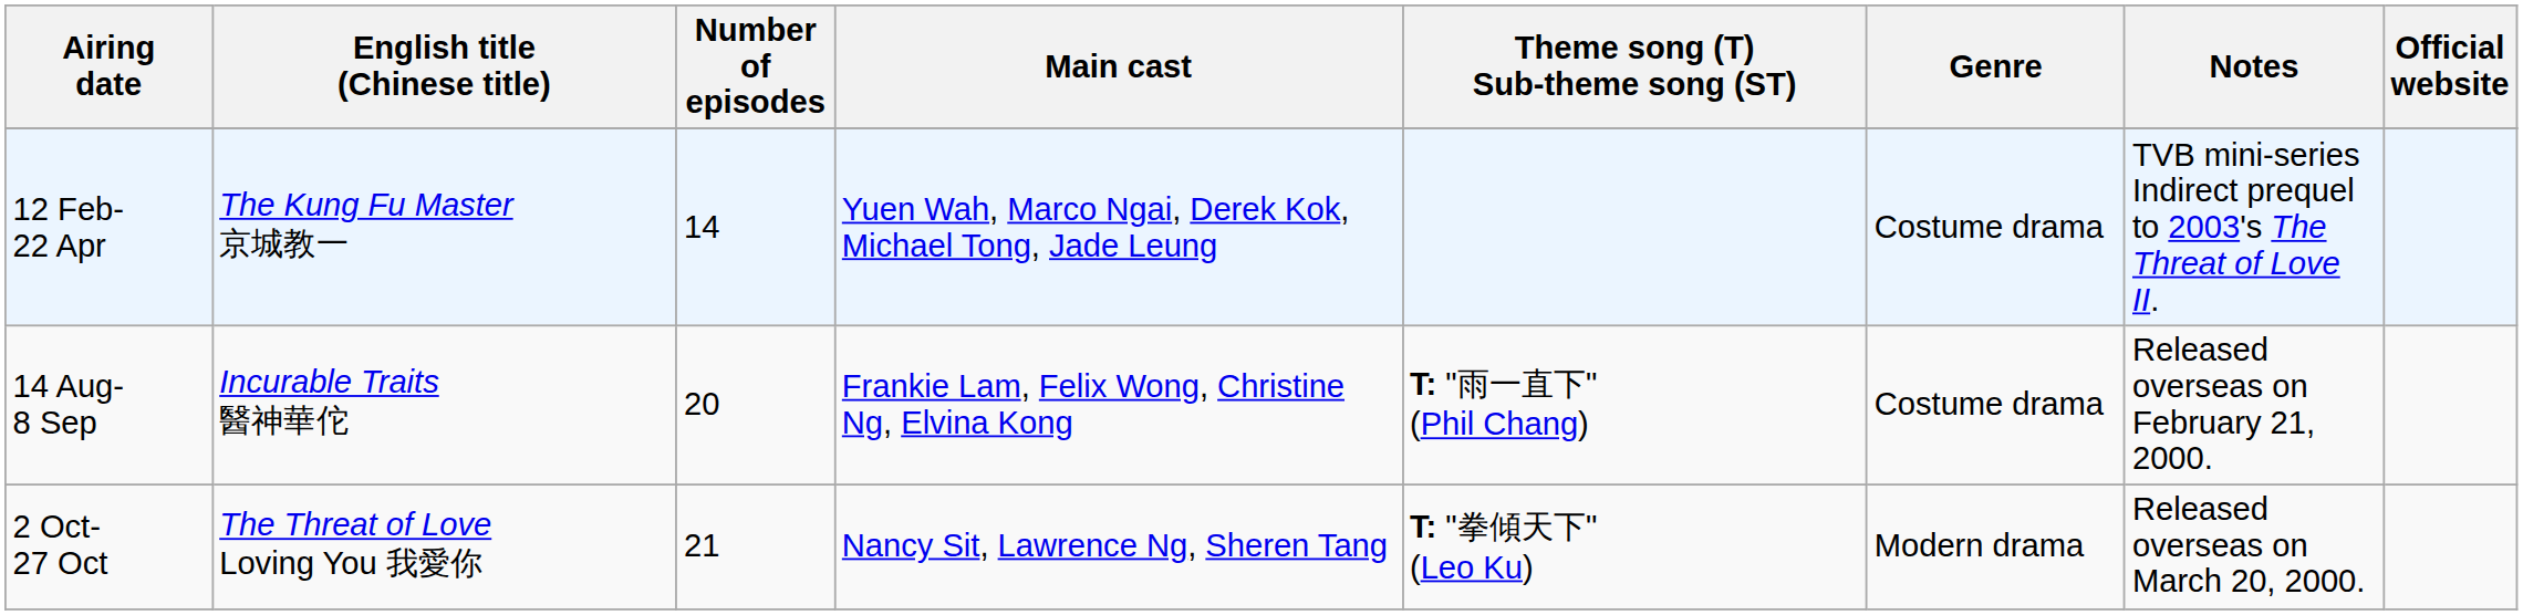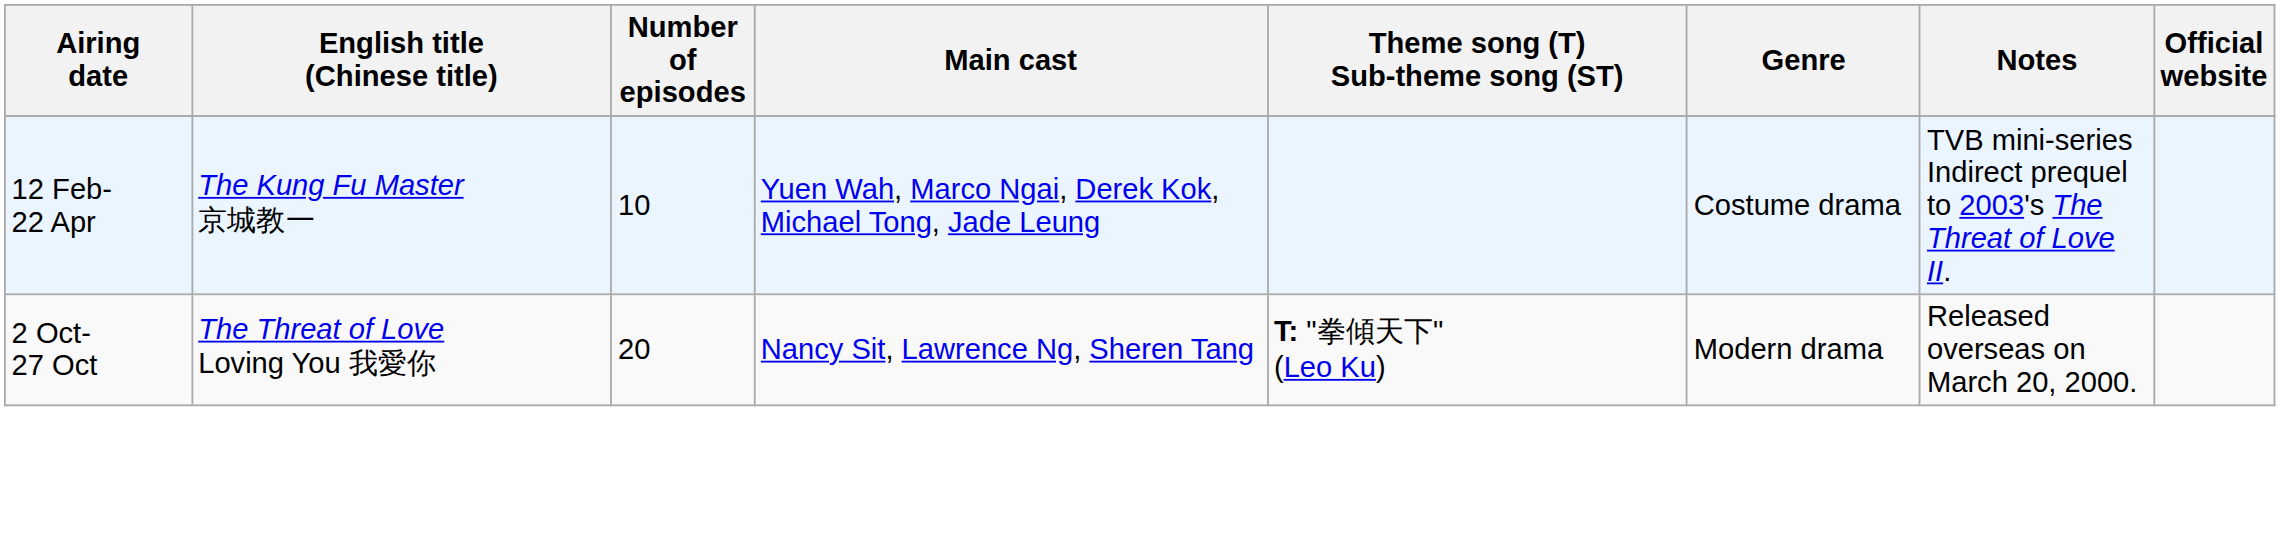12 Feb- 22 Apr | Number of episodes: 14 -> 10
- row: 14 Aug- 8 Sep | Incurable Traits 醫神華佗 | 20 | Frankie Lam, Felix Wong, Christine Ng, Elvina Kong | T: "雨一直下" (Phil Chang) | Costume drama | Released overseas on February 21, 2000.
2 Oct- 27 Oct | Number of episodes: 21 -> 20
